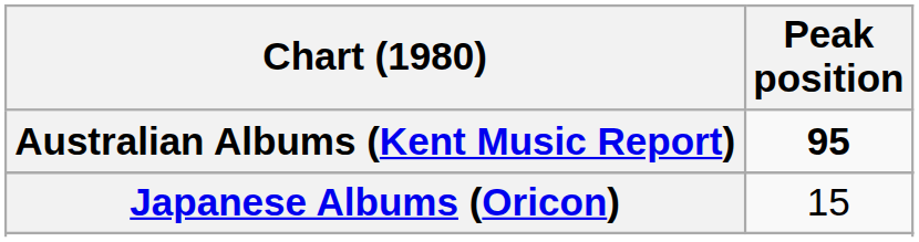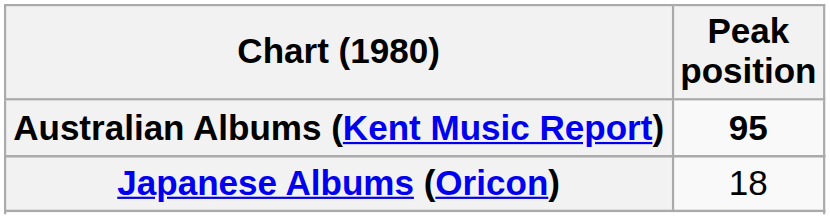Japanese Albums (Oricon) | Peak position: 15 -> 18
